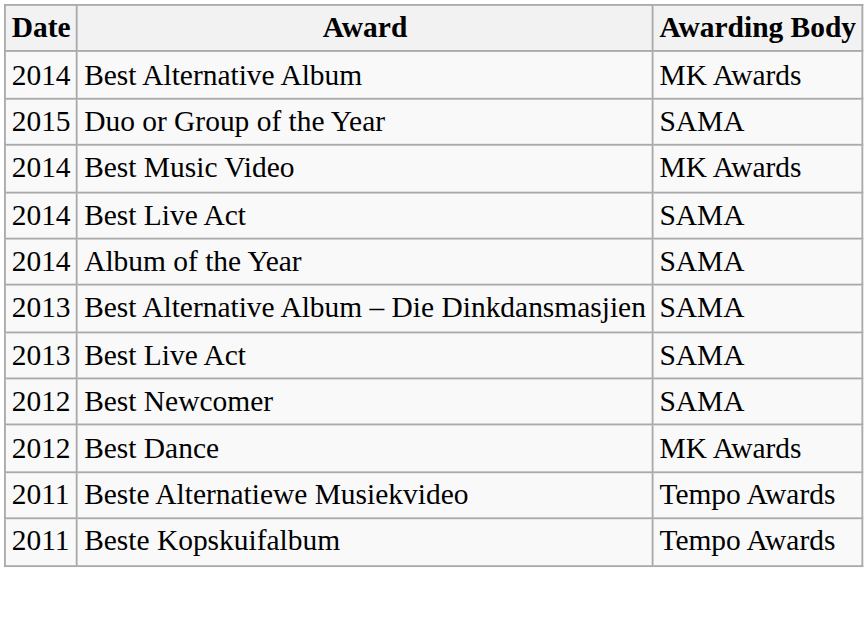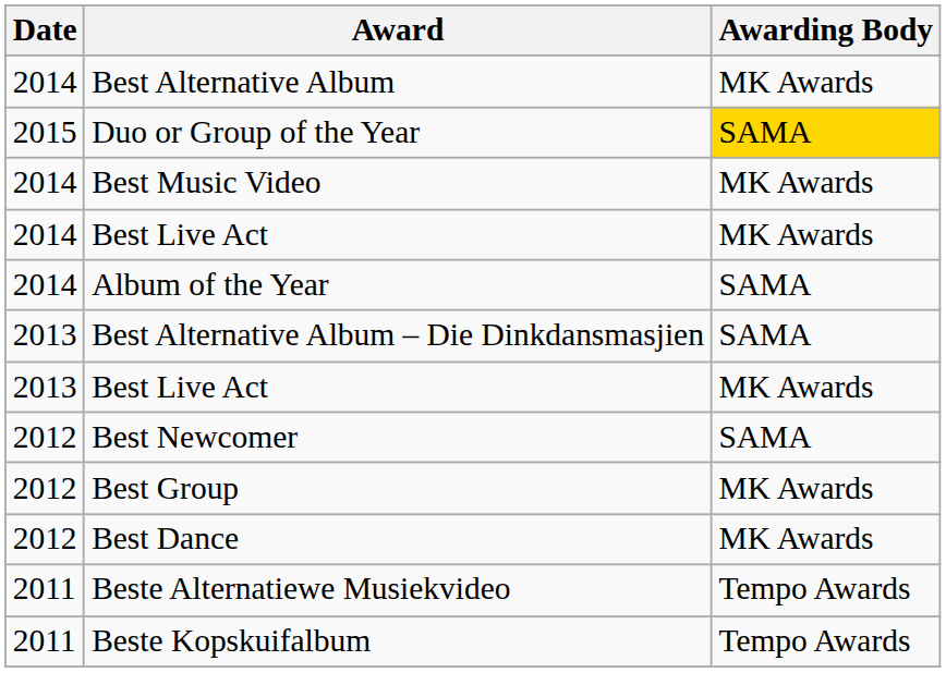Duo or Group of the Year | Awarding Body: no background -> gold background
2014 / Best Live Act | Awarding Body: SAMA -> MK Awards
2013 / Best Live Act | Awarding Body: SAMA -> MK Awards
+ row: 2012 | Best Group | MK Awards
